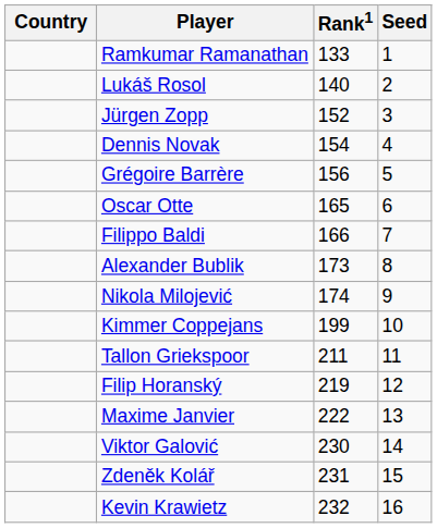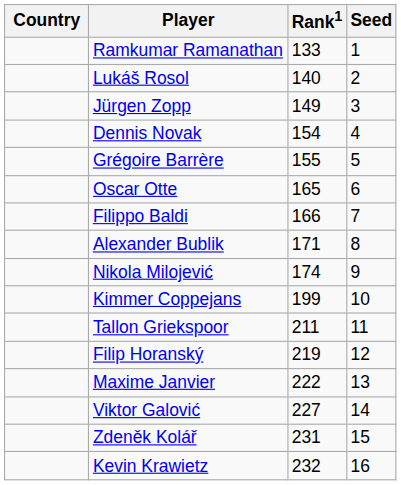Jürgen Zopp | Rank1: 152 -> 149
Grégoire Barrère | Rank1: 156 -> 155
Alexander Bublik | Rank1: 173 -> 171
Viktor Galović | Rank1: 230 -> 227
